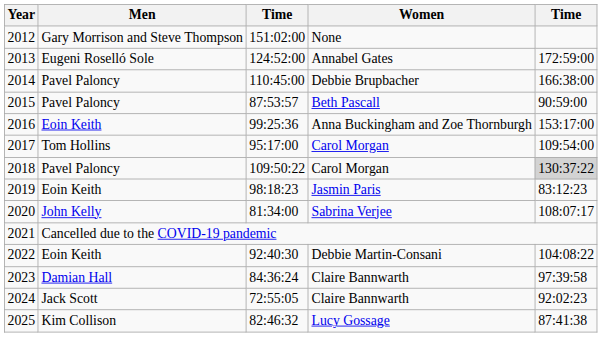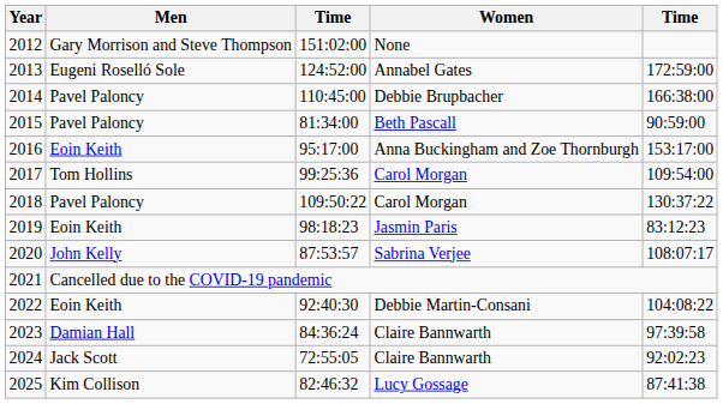2015 | column 3: 87:53:57 -> 81:34:00
2016 | column 3: 99:25:36 -> 95:17:00
2017 | column 3: 95:17:00 -> 99:25:36
2018 | column 5: lightgrey background -> no background
2020 | column 3: 81:34:00 -> 87:53:57
